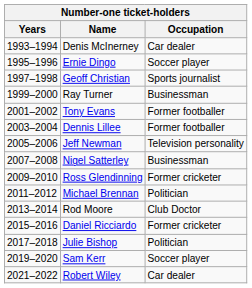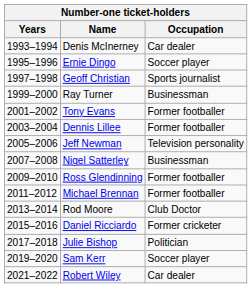Ross Glendinning | Occupation: Former cricketer -> Former footballer
Michael Brennan | Occupation: Politician -> Former footballer
